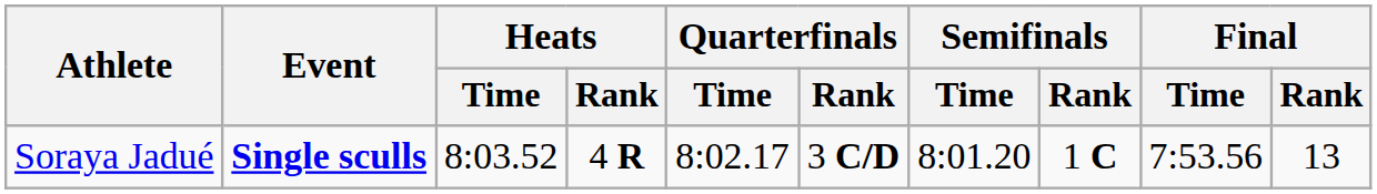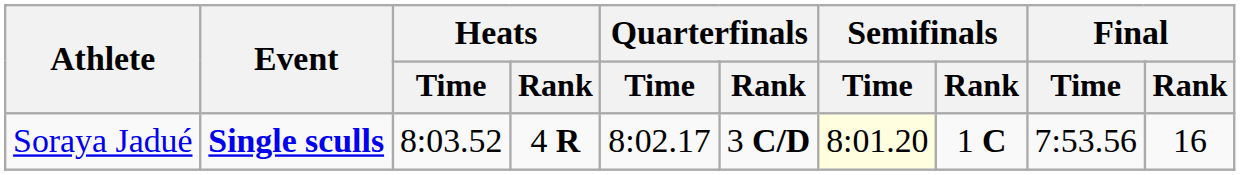Soraya Jadué | Semifinals / Time: no background -> lightyellow background
Soraya Jadué | Final / Rank: 13 -> 16
